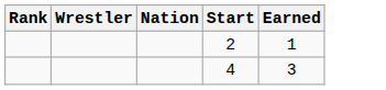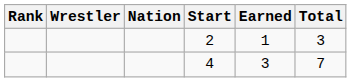+ column: Total | 3 | 7
